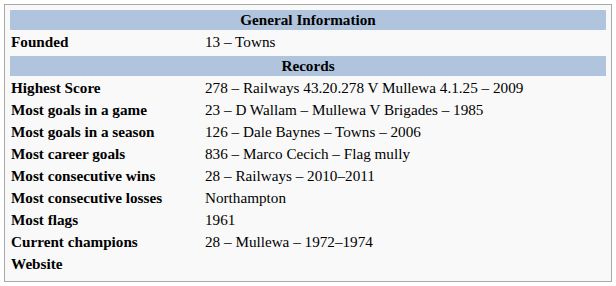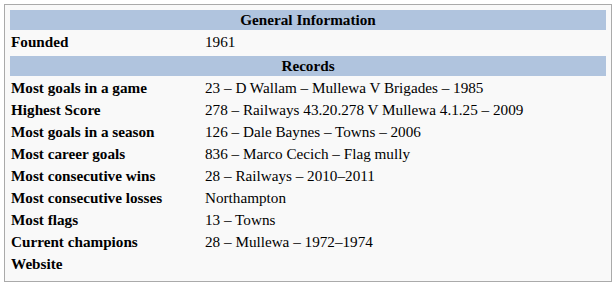Founded | column 2: 13 – Towns -> 1961
rows swapped: Highest Score <-> Most goals in a game
Most flags | column 2: 1961 -> 13 – Towns
